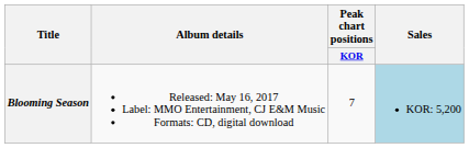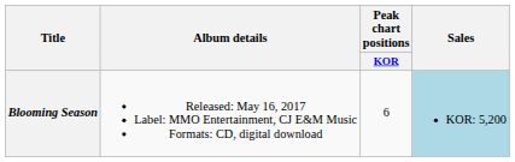Blooming Season | Peak chart positions / KOR: 7 -> 6
